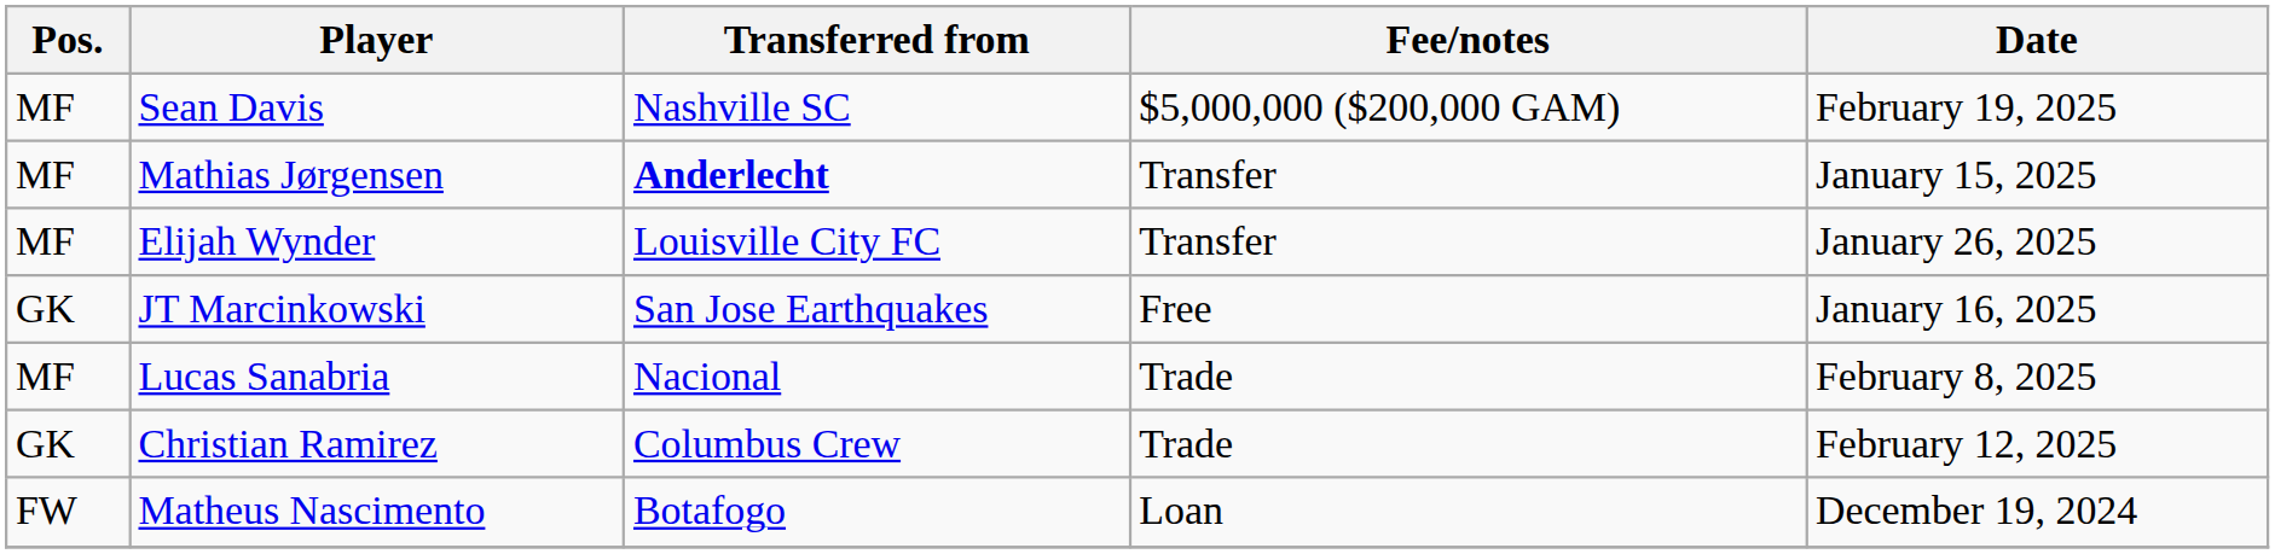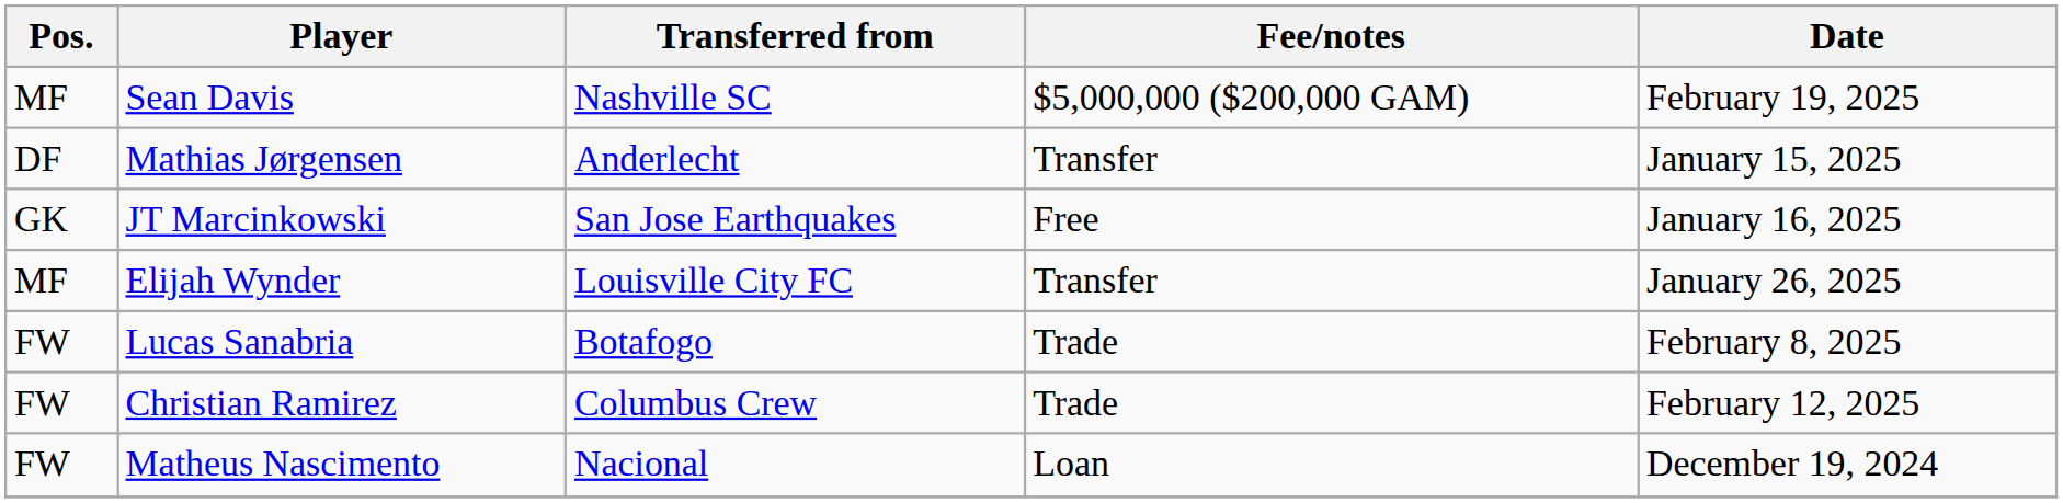Mathias Jørgensen | Pos.: MF -> DF
Mathias Jørgensen | Transferred from: bold -> normal
rows swapped: JT Marcinkowski <-> Elijah Wynder
Lucas Sanabria | Pos.: MF -> FW
Lucas Sanabria | Transferred from: Nacional -> Botafogo
Christian Ramirez | Pos.: GK -> FW
Matheus Nascimento | Transferred from: Botafogo -> Nacional
